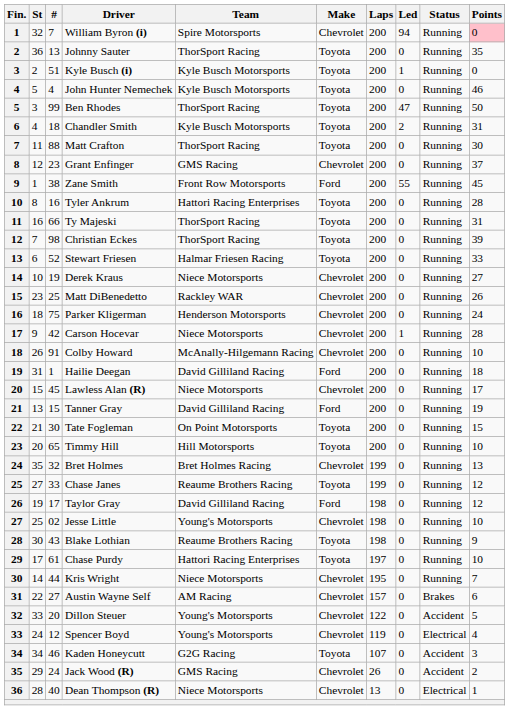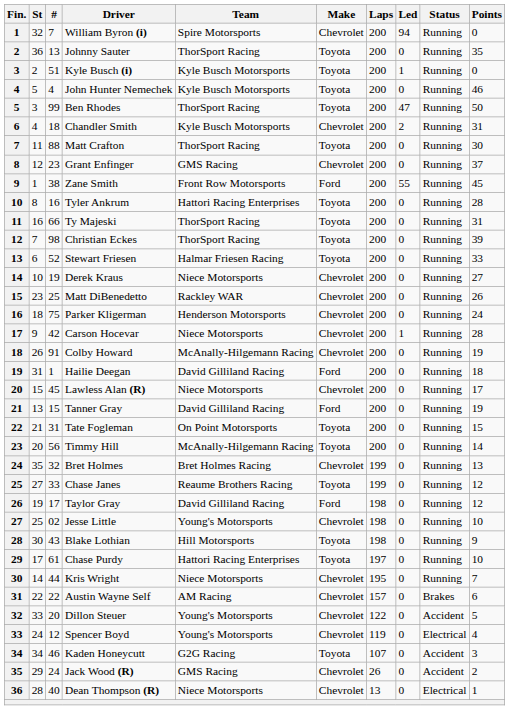William Byron (i) | Points: pink background -> no background
Chandler Smith | Make: Toyota -> Chevrolet
Colby Howard | Points: 10 -> 19
Tate Fogleman | #: 30 -> 31
Timmy Hill | #: 65 -> 56
Timmy Hill | Team: Hill Motorsports -> McAnally-Hilgemann Racing
Timmy Hill | Points: 10 -> 14
Blake Lothian | Team: Reaume Brothers Racing -> Hill Motorsports
Austin Wayne Self | #: 27 -> 22
